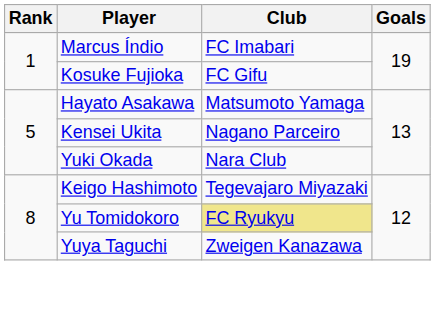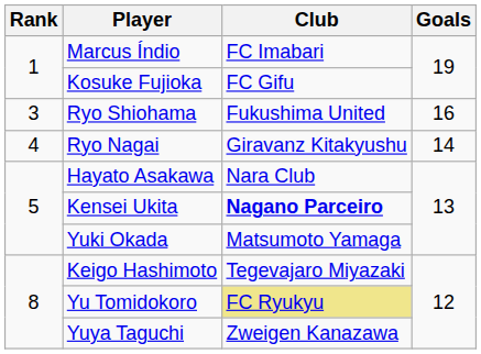+ row: 3 | Ryo Shiohama | Fukushima United | 16
+ row: 4 | Ryo Nagai | Giravanz Kitakyushu | 14
Hayato Asakawa | Club: Matsumoto Yamaga -> Nara Club
Kensei Ukita | Club: normal -> bold
Yuki Okada | Club: Nara Club -> Matsumoto Yamaga
